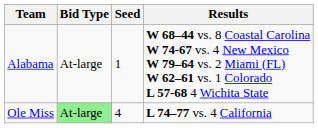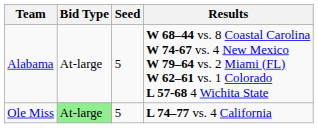Alabama | Seed: 1 -> 5
Ole Miss | Seed: 4 -> 5
